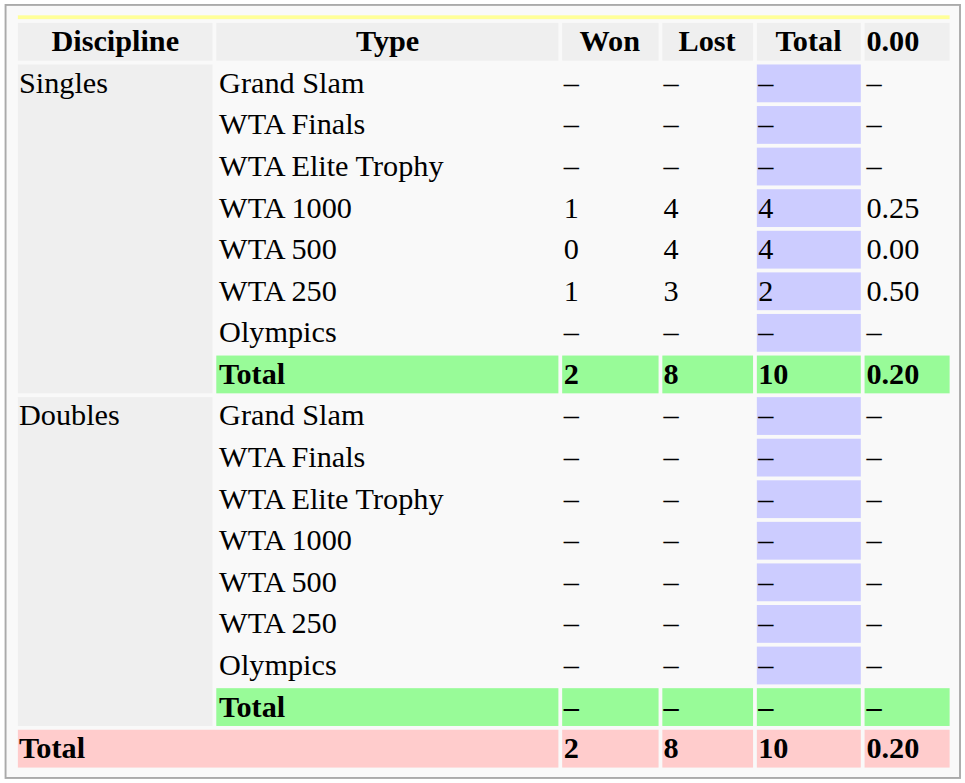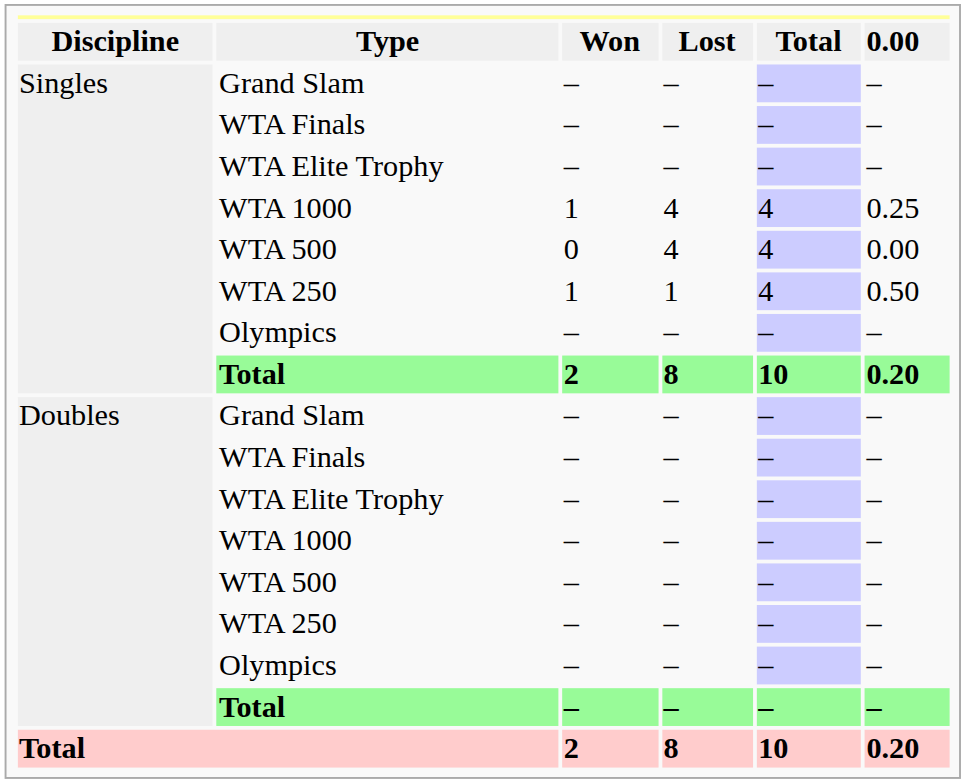Singles / WTA 250 | column 4: 3 -> 1
Singles / WTA 250 | column 5: 2 -> 4
